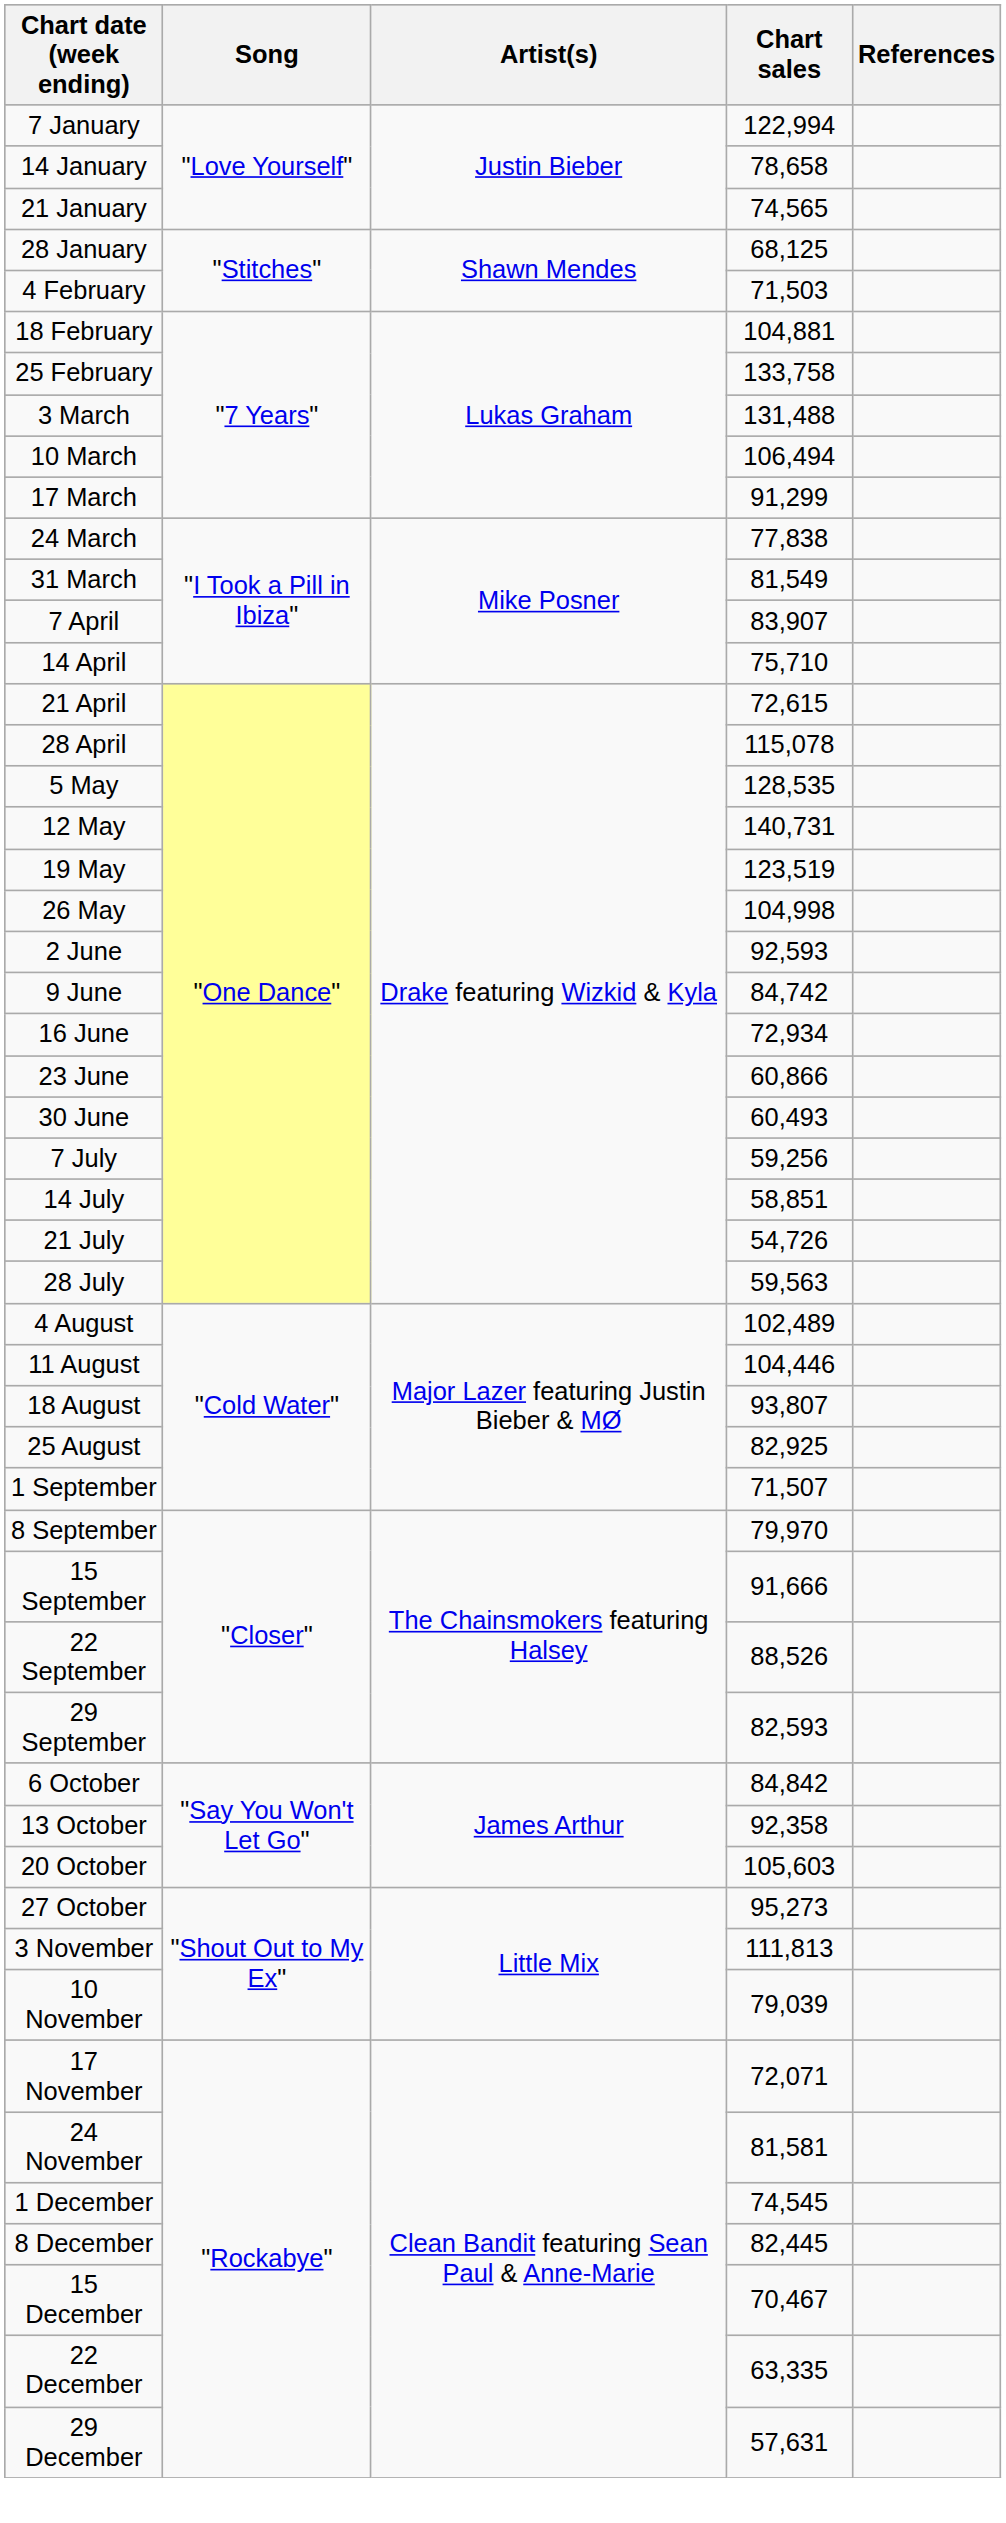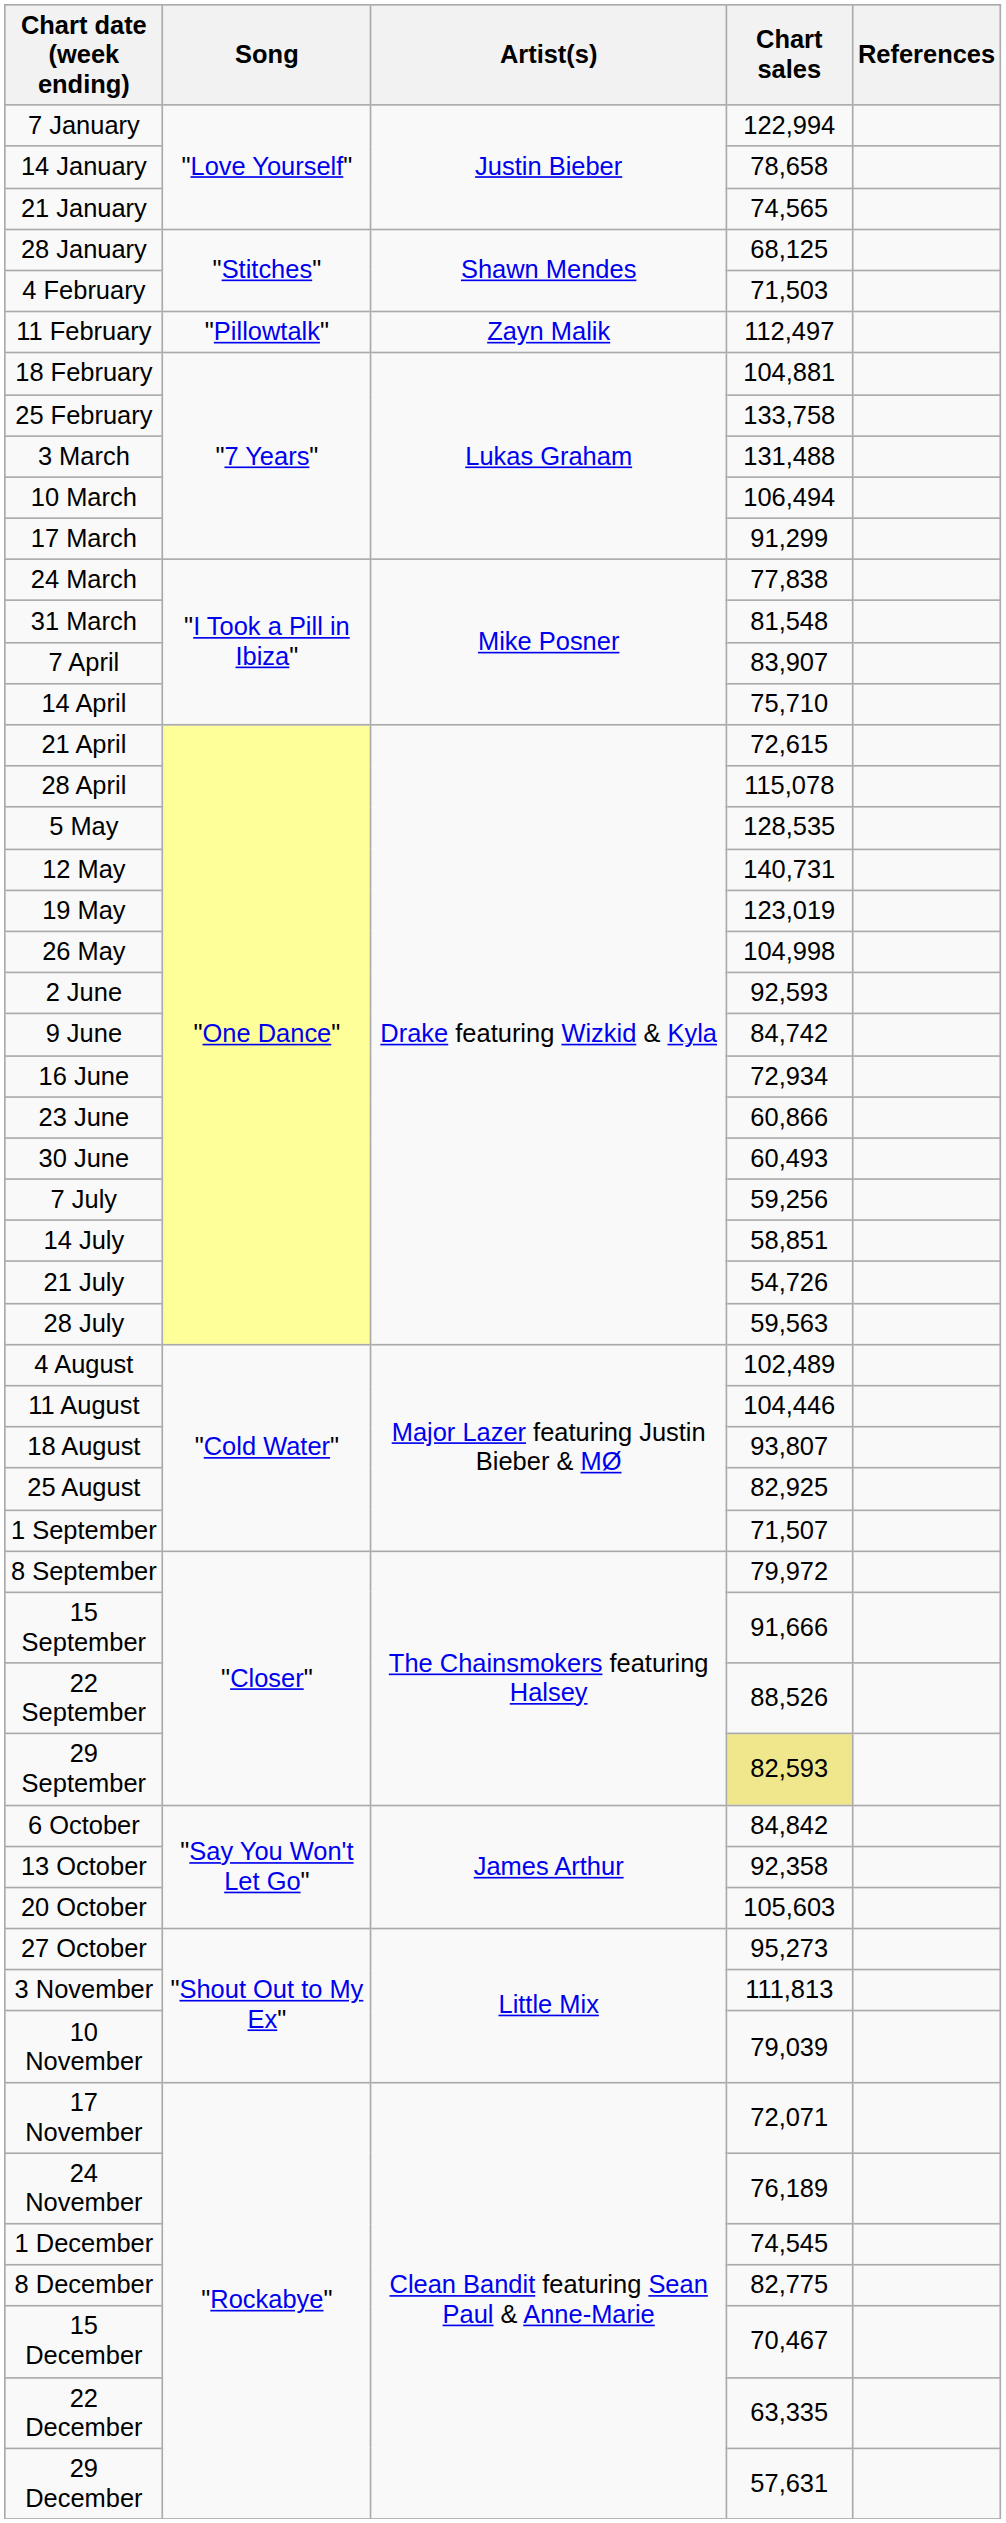+ row: 11 February | "Pillowtalk" | Zayn Malik | 112,497
31 March | Chart sales: 81,549 -> 81,548
19 May | Chart sales: 123,519 -> 123,019
8 September | Chart sales: 79,970 -> 79,972
29 September | Chart sales: no background -> khaki background
24 November | Chart sales: 81,581 -> 76,189
8 December | Chart sales: 82,445 -> 82,775
